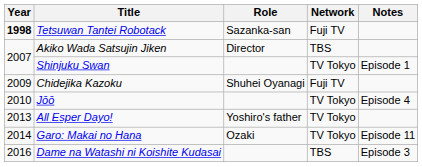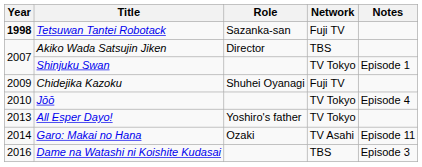Garo: Makai no Hana | Network: TV Tokyo -> TV Asahi
